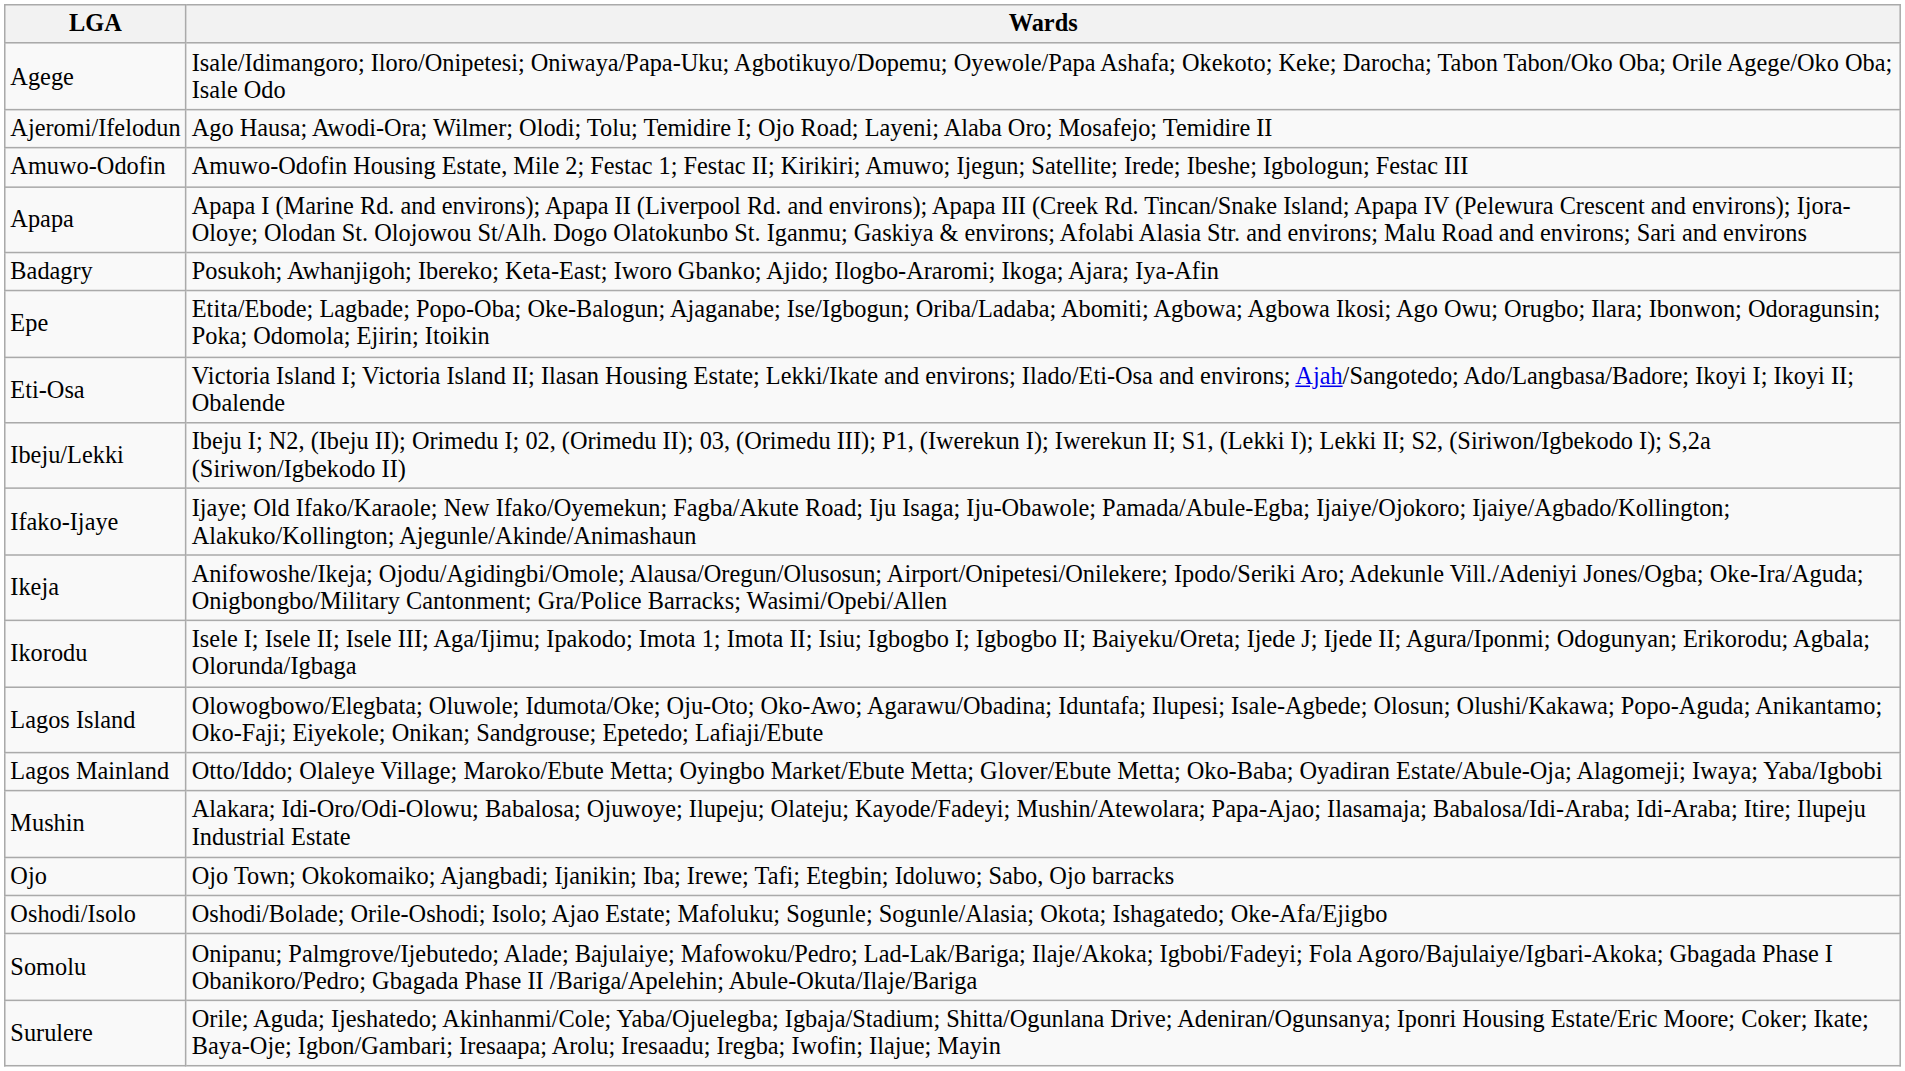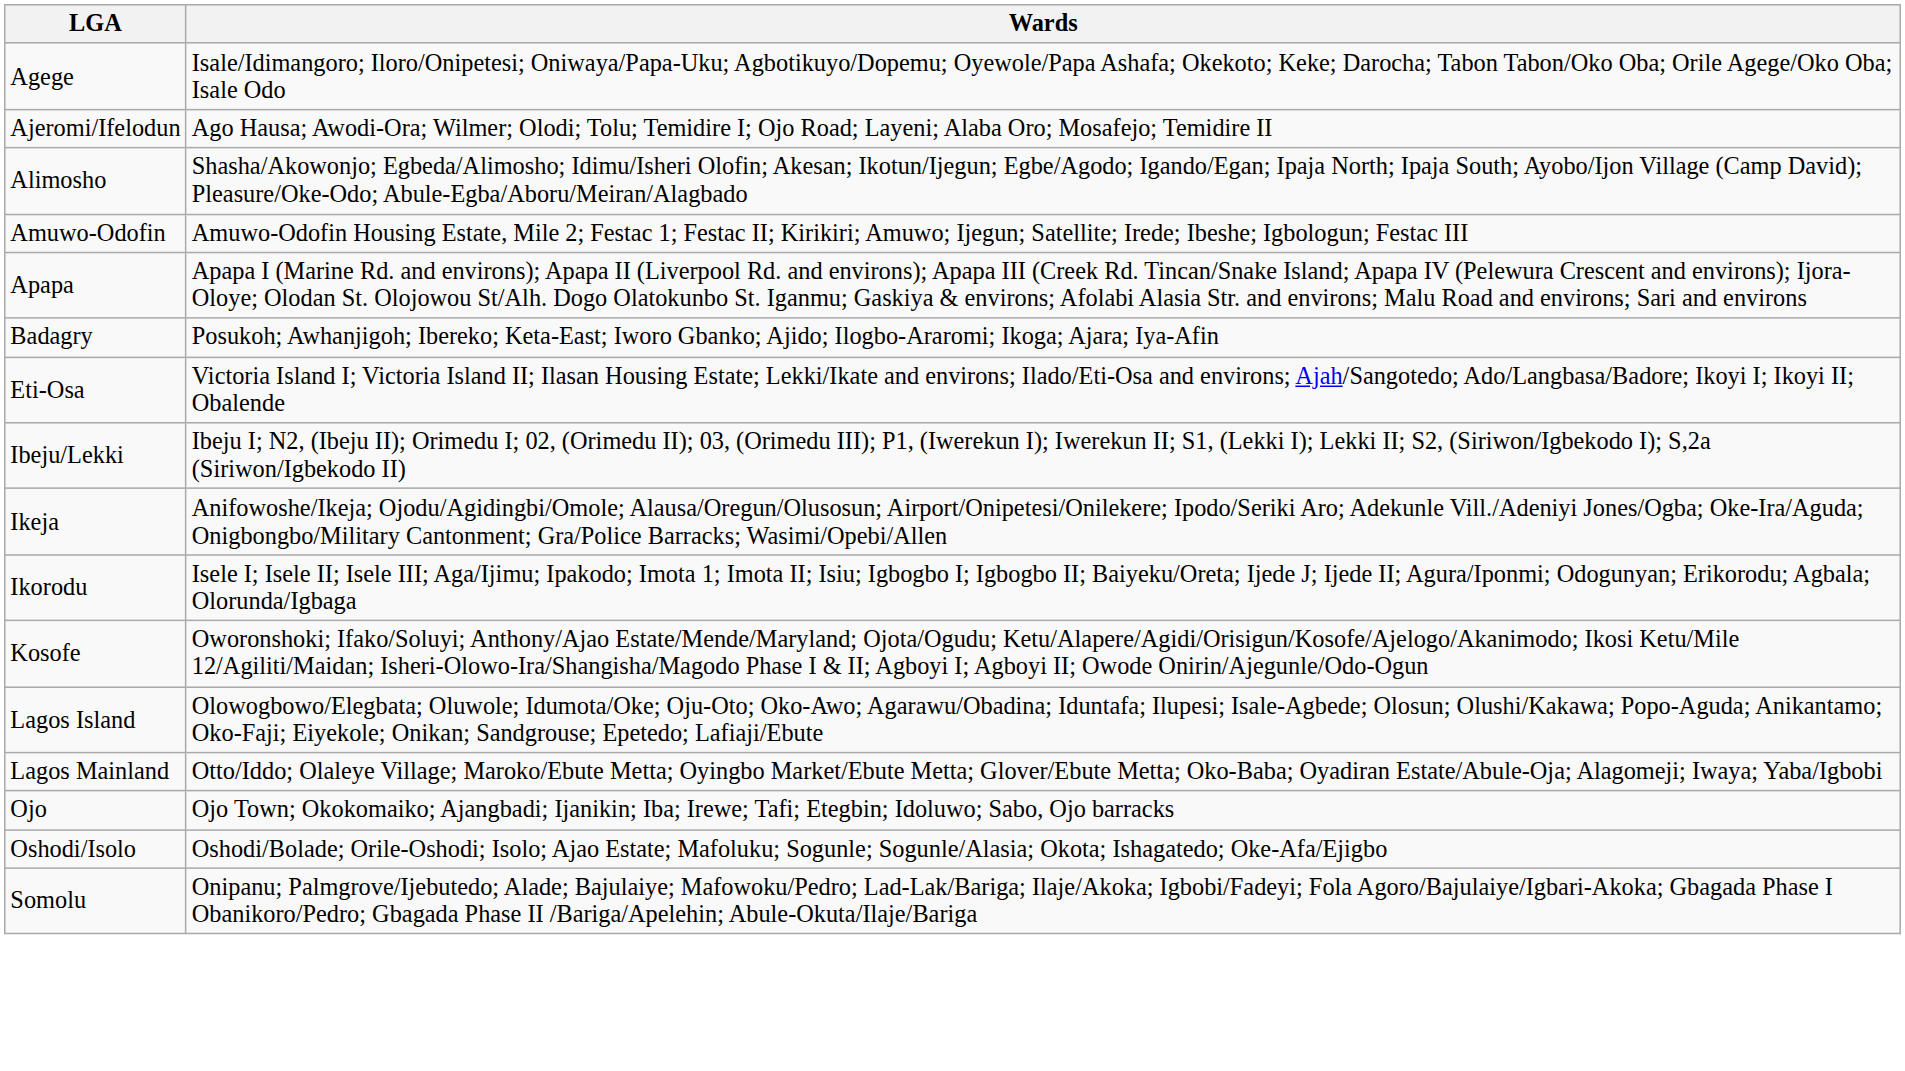+ row: Alimosho | Shasha/Akowonjo; Egbeda/Alimosho; Idimu/Isheri Olofin; Akesan; Ikotun/Ijegun; Egbe/Agodo; Igando/Egan; Ipaja North; Ipaja South; Ayobo/Ijon Village (Camp David); Pleasure/Oke-Odo; Abule-Egba/Aboru/Meiran/Alagbado
- row: Epe | Etita/Ebode; Lagbade; Popo-Oba; Oke-Balogun; Ajaganabe; Ise/Igbogun; Oriba/Ladaba; Abomiti; Agbowa; Agbowa Ikosi; Ago Owu; Orugbo; Ilara; Ibonwon; Odoragunsin; Poka; Odomola; Ejirin; Itoikin
- row: Ifako-Ijaye | Ijaye; Old Ifako/Karaole; New Ifako/Oyemekun; Fagba/Akute Road; Iju Isaga; Iju-Obawole; Pamada/Abule-Egba; Ijaiye/Ojokoro; Ijaiye/Agbado/Kollington; Alakuko/Kollington; Ajegunle/Akinde/Animashaun
+ row: Kosofe | Oworonshoki; Ifako/Soluyi; Anthony/Ajao Estate/Mende/Maryland; Ojota/Ogudu; Ketu/Alapere/Agidi/Orisigun/Kosofe/Ajelogo/Akanimodo; Ikosi Ketu/Mile 12/Agiliti/Maidan; Isheri-Olowo-Ira/Shangisha/Magodo Phase I & II; Agboyi I; Agboyi II; Owode Onirin/Ajegunle/Odo-Ogun
- row: Mushin | Alakara; Idi-Oro/Odi-Olowu; Babalosa; Ojuwoye; Ilupeju; Olateju; Kayode/Fadeyi; Mushin/Atewolara; Papa-Ajao; Ilasamaja; Babalosa/Idi-Araba; Idi-Araba; Itire; Ilupeju Industrial Estate
- row: Surulere | Orile; Aguda; Ijeshatedo; Akinhanmi/Cole; Yaba/Ojuelegba; Igbaja/Stadium; Shitta/Ogunlana Drive; Adeniran/Ogunsanya; Iponri Housing Estate/Eric Moore; Coker; Ikate; Baya-Oje; Igbon/Gambari; Iresaapa; Arolu; Iresaadu; Iregba; Iwofin; Ilajue; Mayin
